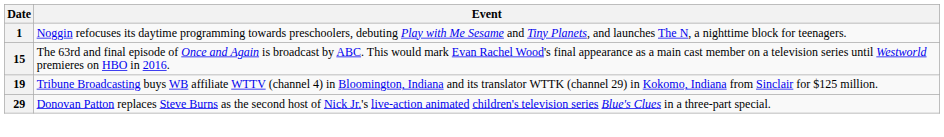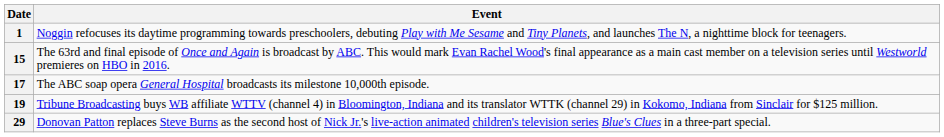+ row: 17 | The ABC soap opera General Hospital broadcasts its milestone 10,000th episode.
